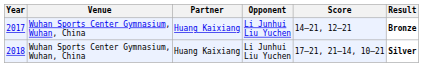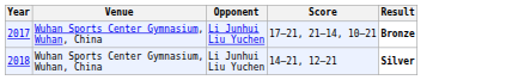- column: Partner | Huang Kaixiang | Huang Kaixiang
2017 | Score: 14–21, 12–21 -> 17–21, 21–14, 10–21
2018 | Score: 17–21, 21–14, 10–21 -> 14–21, 12–21
